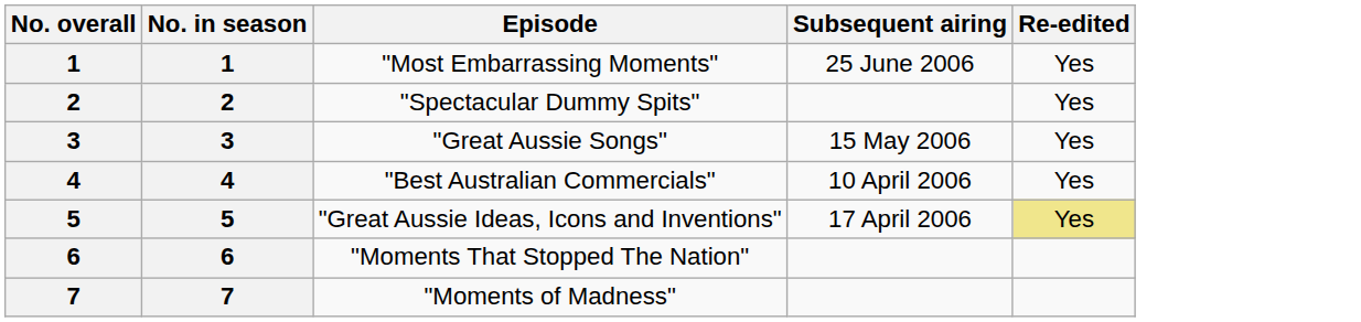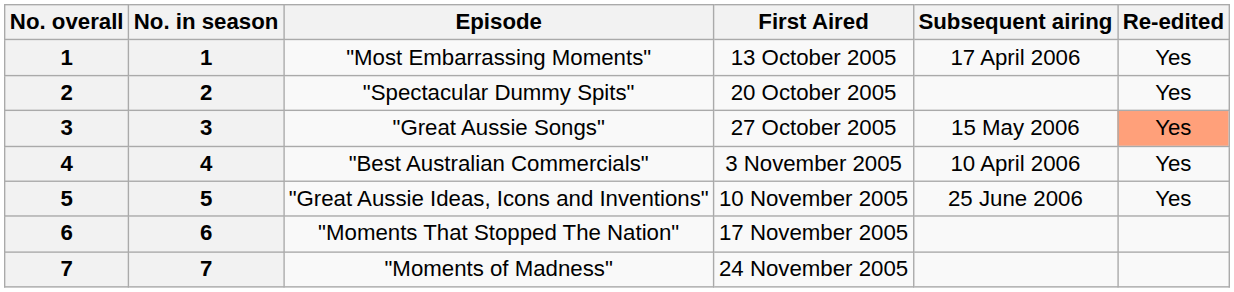+ column: First Aired | 13 October 2005 | 20 October 2005 | 27 October 2005 | 3 November 2005 | 10 November 2005 | 17 November 2005 | 24 November 2005
"Most Embarrassing Moments" | Subsequent airing: 25 June 2006 -> 17 April 2006
"Great Aussie Songs" | Re-edited: no background -> lightsalmon background
"Great Aussie Ideas, Icons and Inventions" | Subsequent airing: 17 April 2006 -> 25 June 2006
"Great Aussie Ideas, Icons and Inventions" | Re-edited: khaki background -> no background
